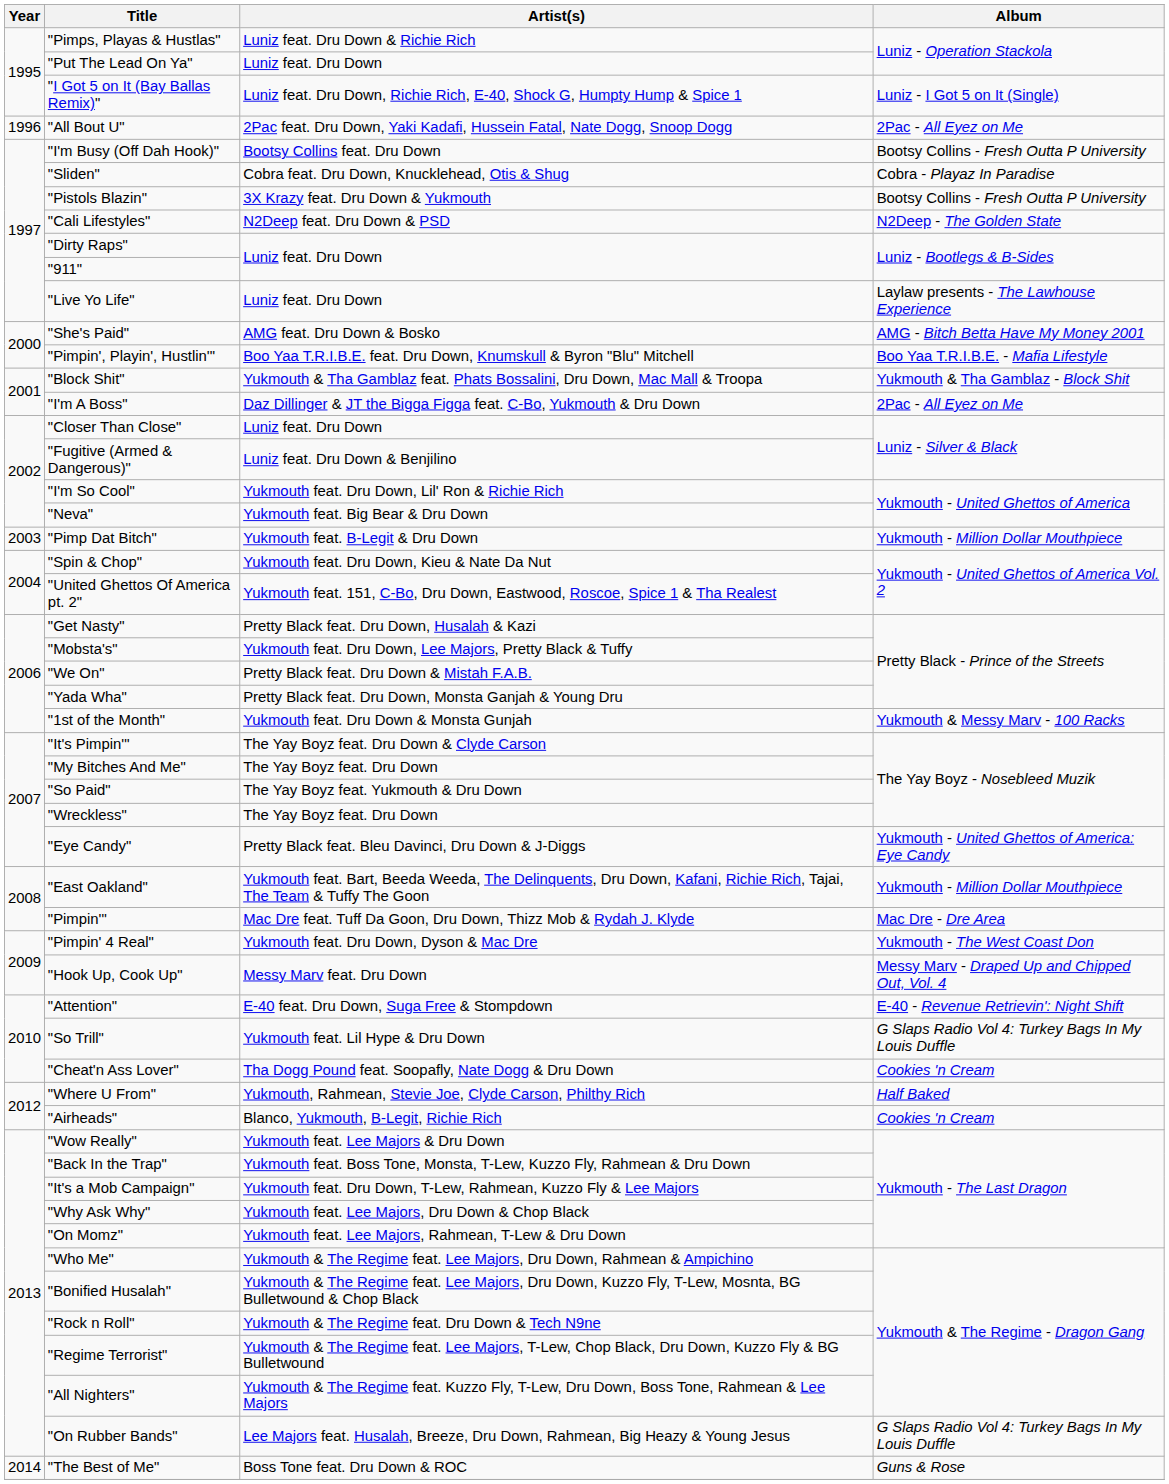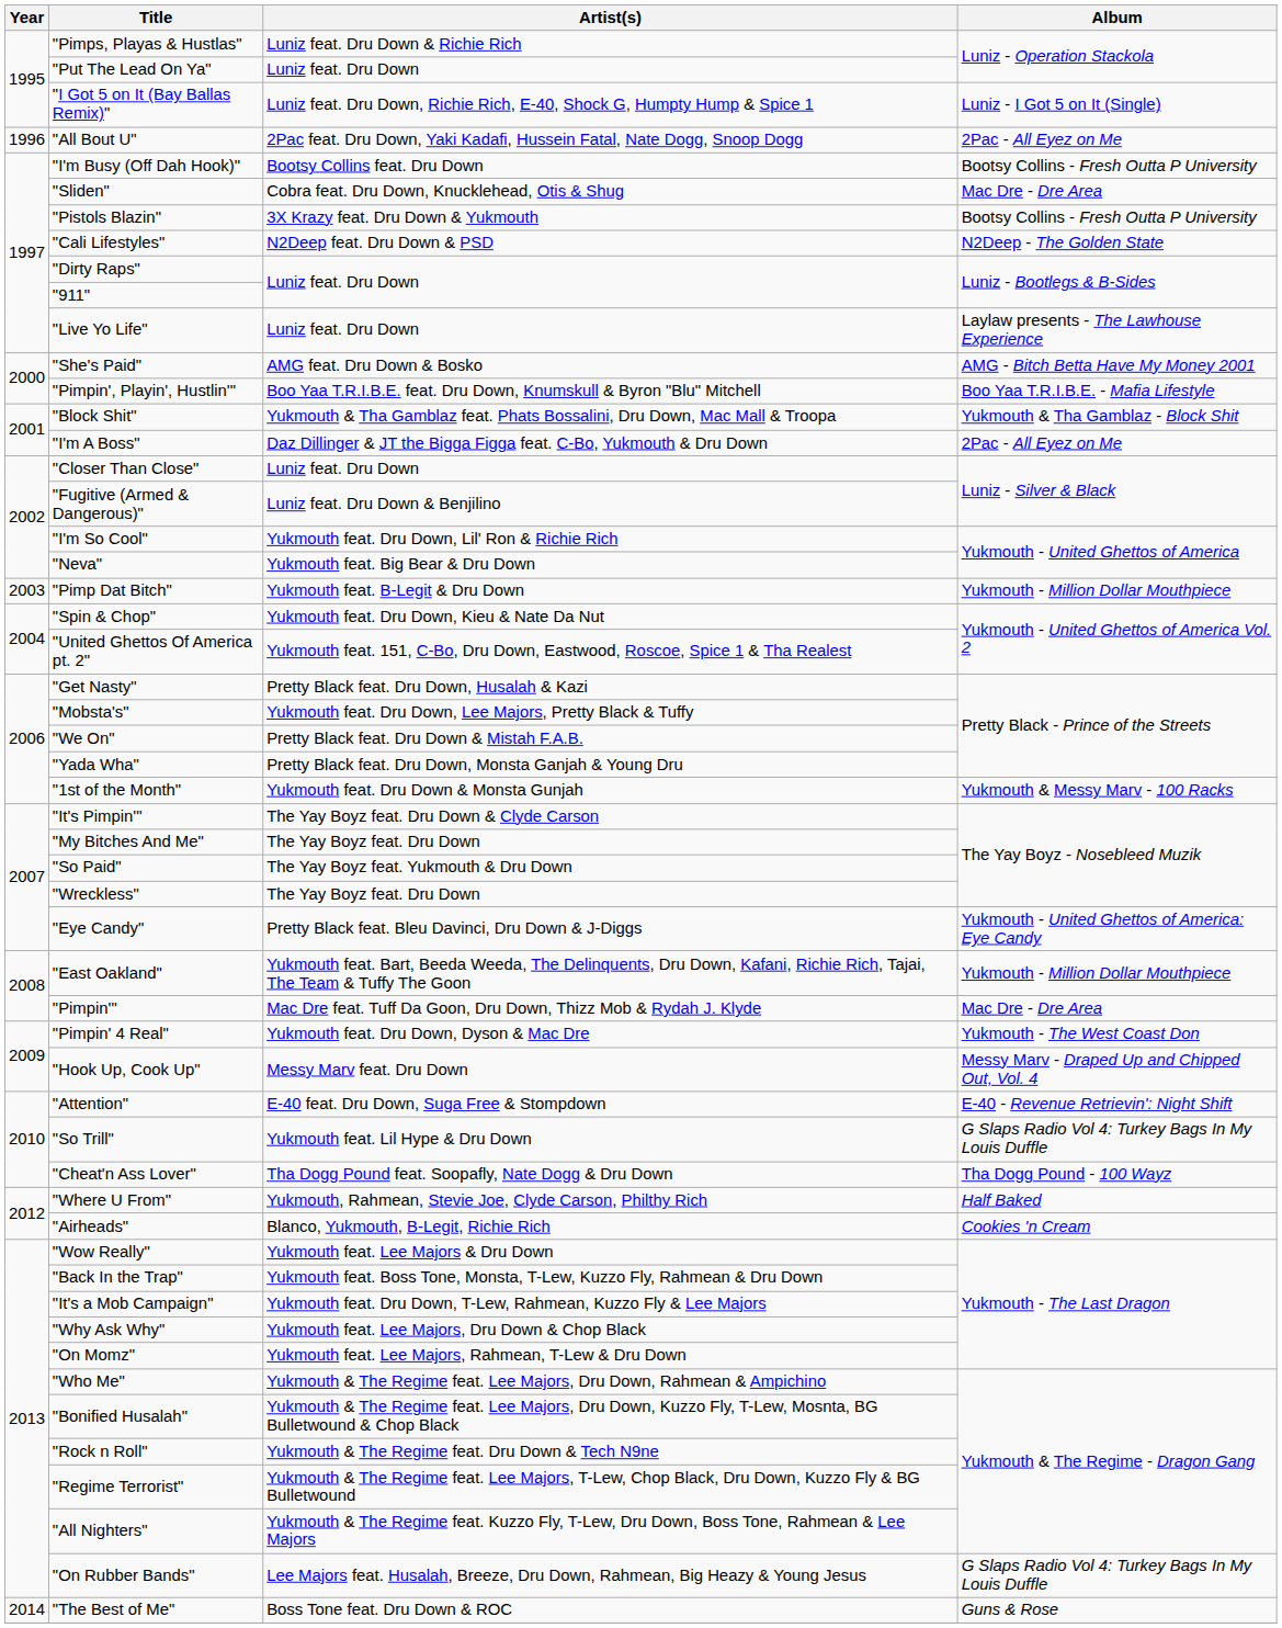"Sliden" | Album: Cobra - Playaz In Paradise -> Mac Dre - Dre Area
"Cheat'n Ass Lover" | Album: Cookies 'n Cream -> Tha Dogg Pound - 100 Wayz
